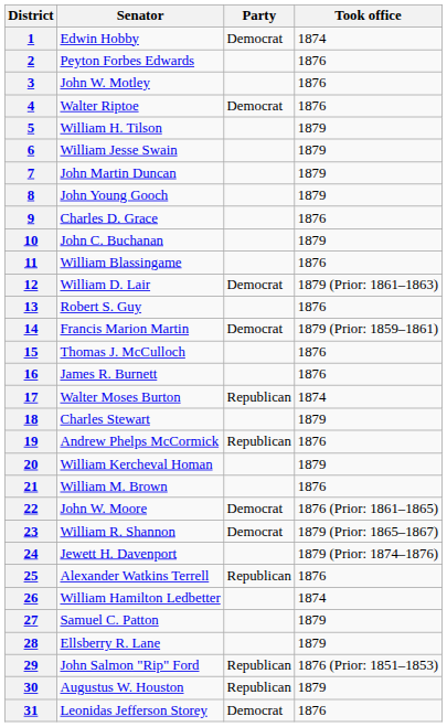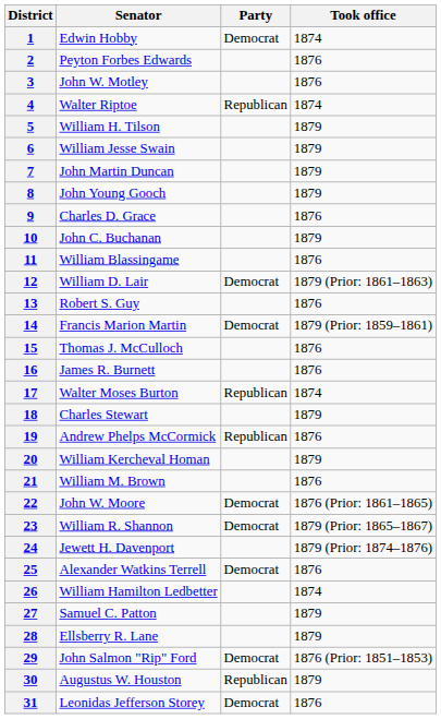4 | Party: Democrat -> Republican
4 | Took office: 1876 -> 1874
25 | Party: Republican -> Democrat
29 | Party: Republican -> Democrat
